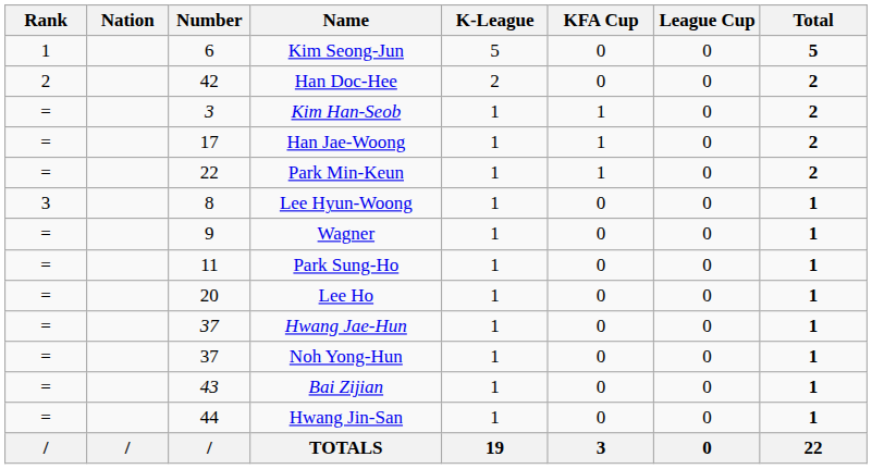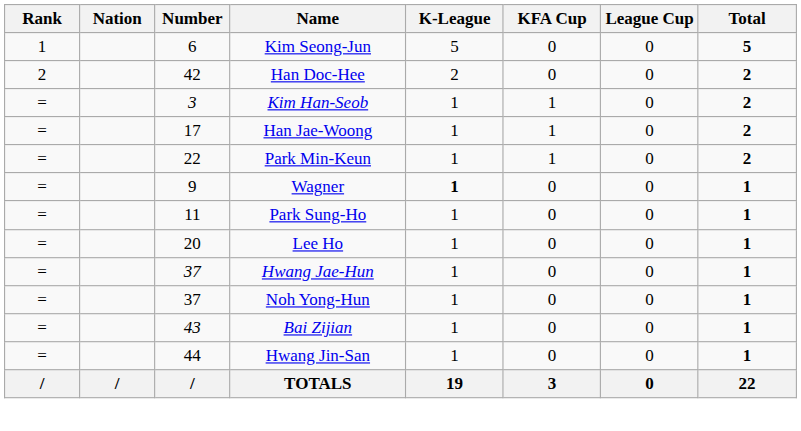- row: 3 | 8 | Lee Hyun-Woong | 1 | 0 | 0 | 1
Wagner | K-League: normal -> bold
